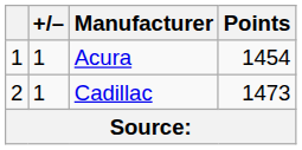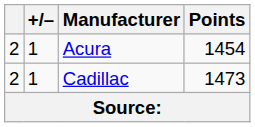Acura | column 1: 1 -> 2
